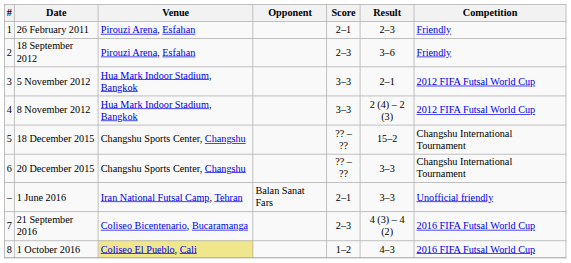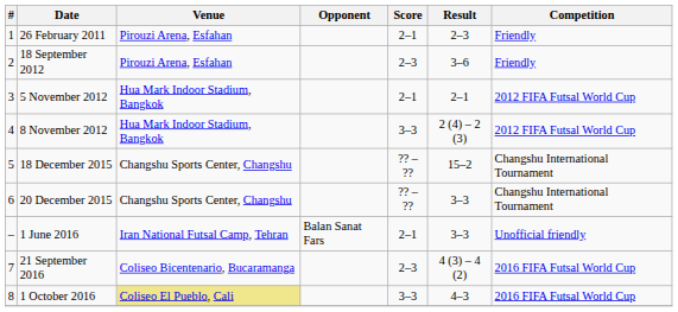5 November 2012 | Score: 3–3 -> 2–1
1 October 2016 | Score: 1–2 -> 3–3
